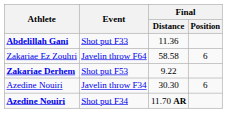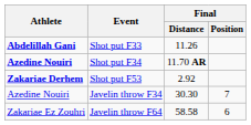Shot put F33 | Final / Distance: 11.36 -> 11.26
rows swapped: Shot put F34 <-> Javelin throw F64
Shot put F53 | Final / Distance: 9.22 -> 2.92
Javelin throw F34 | Final / Position: 6 -> 7
